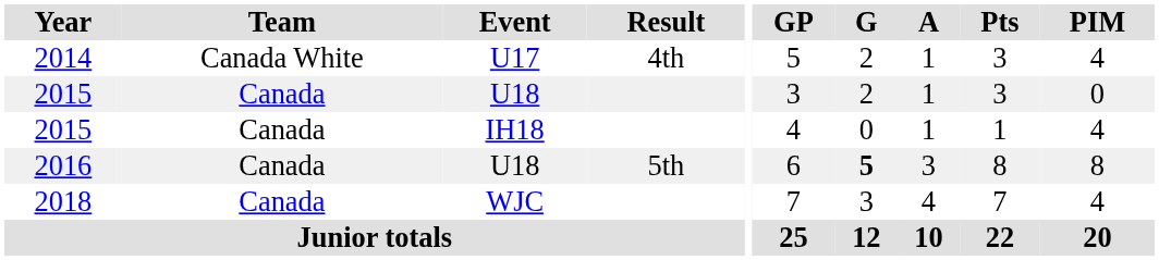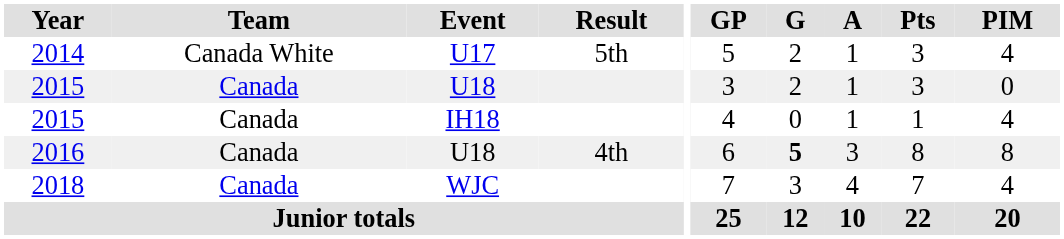2014 | Result: 4th -> 5th
2016 | Result: 5th -> 4th
